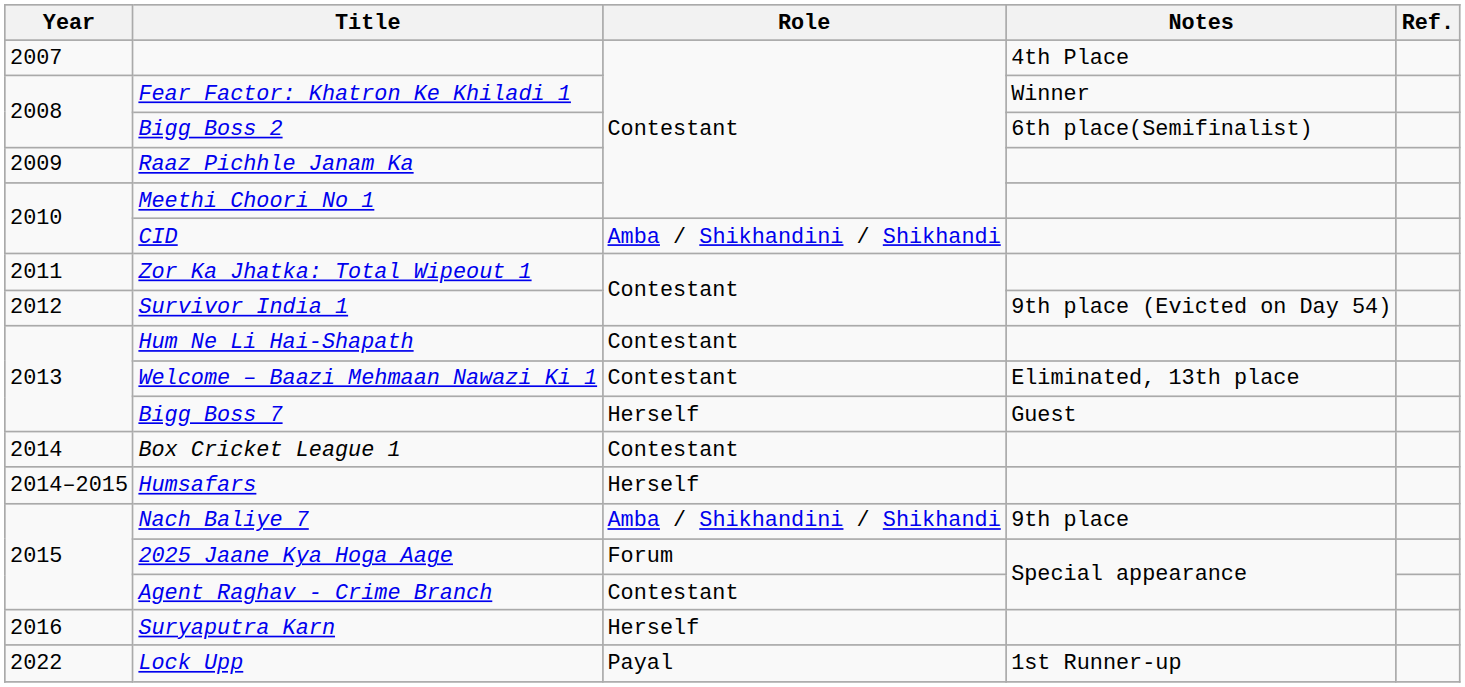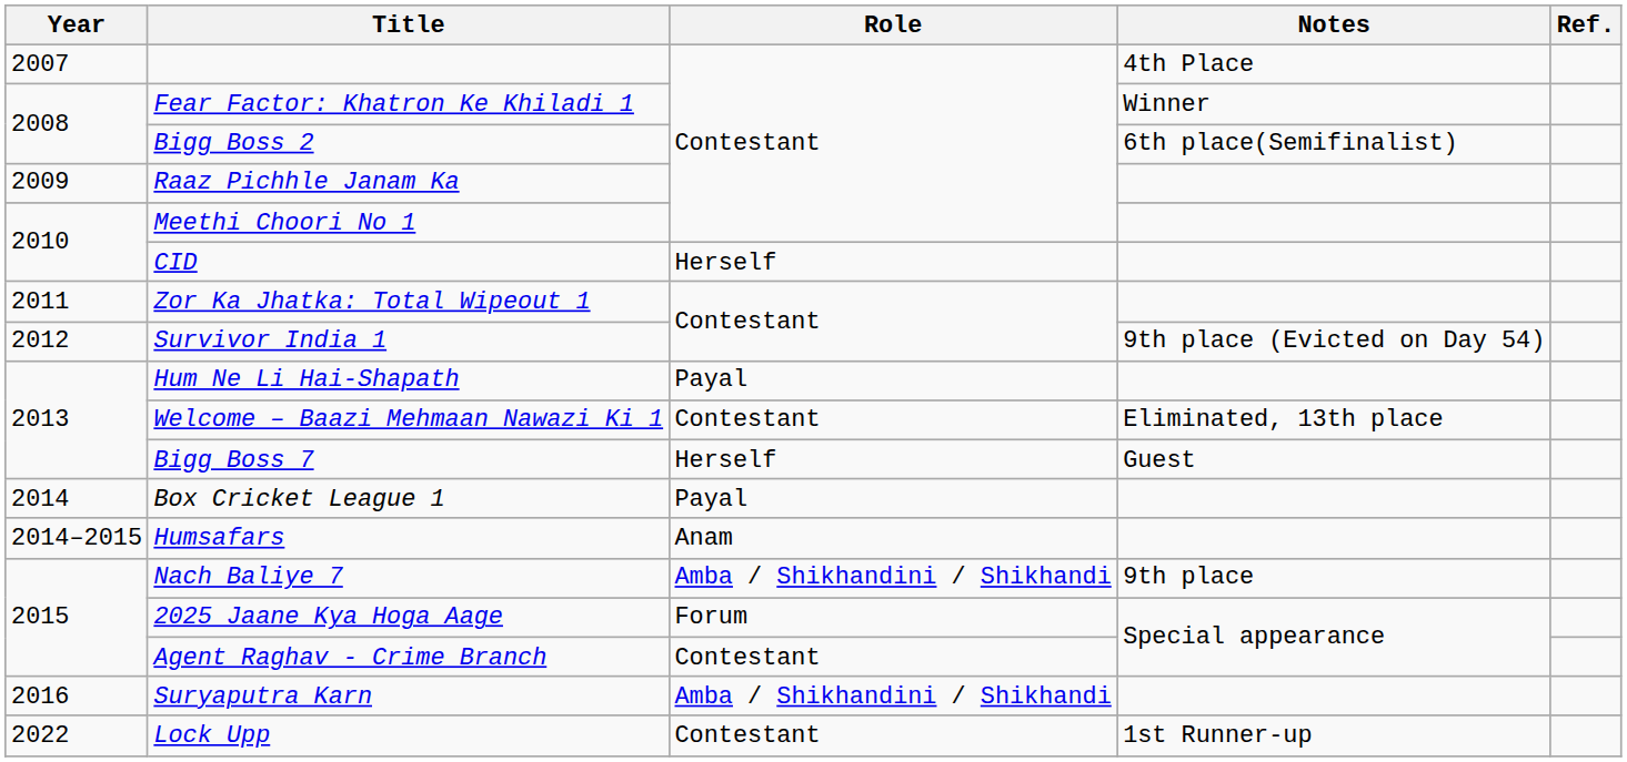CID | Role: Amba / Shikhandini / Shikhandi -> Herself
Hum Ne Li Hai-Shapath | Role: Contestant -> Payal
Box Cricket League 1 | Role: Contestant -> Payal
Humsafars | Role: Herself -> Anam
Suryaputra Karn | Role: Herself -> Amba / Shikhandini / Shikhandi
Lock Upp | Role: Payal -> Contestant
